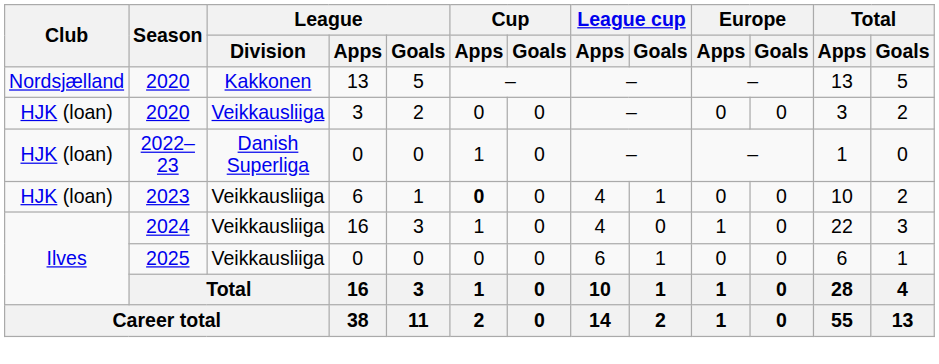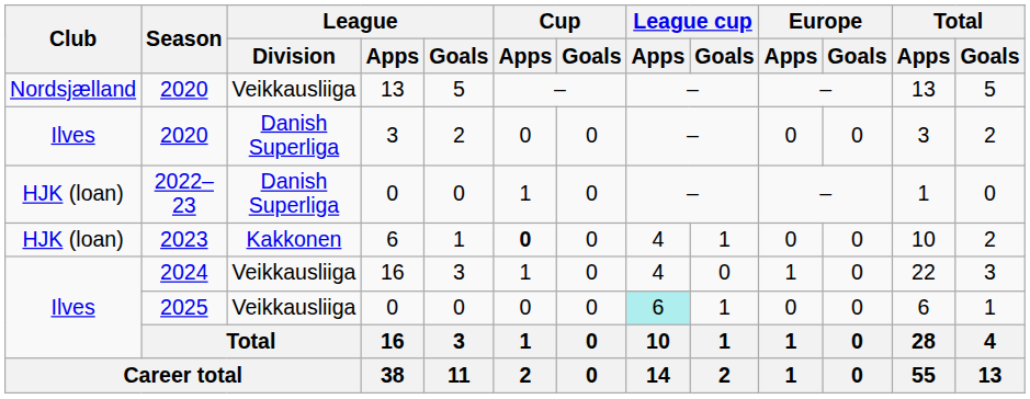2020 / 13 | League / Division: Kakkonen -> Veikkausliiga
2020 / 3 | Club: HJK (loan) -> Ilves
2020 / 3 | League / Division: Veikkausliiga -> Danish Superliga
2023 | League / Division: Veikkausliiga -> Kakkonen
2025 | League cup / Apps: no background -> paleturquoise background
